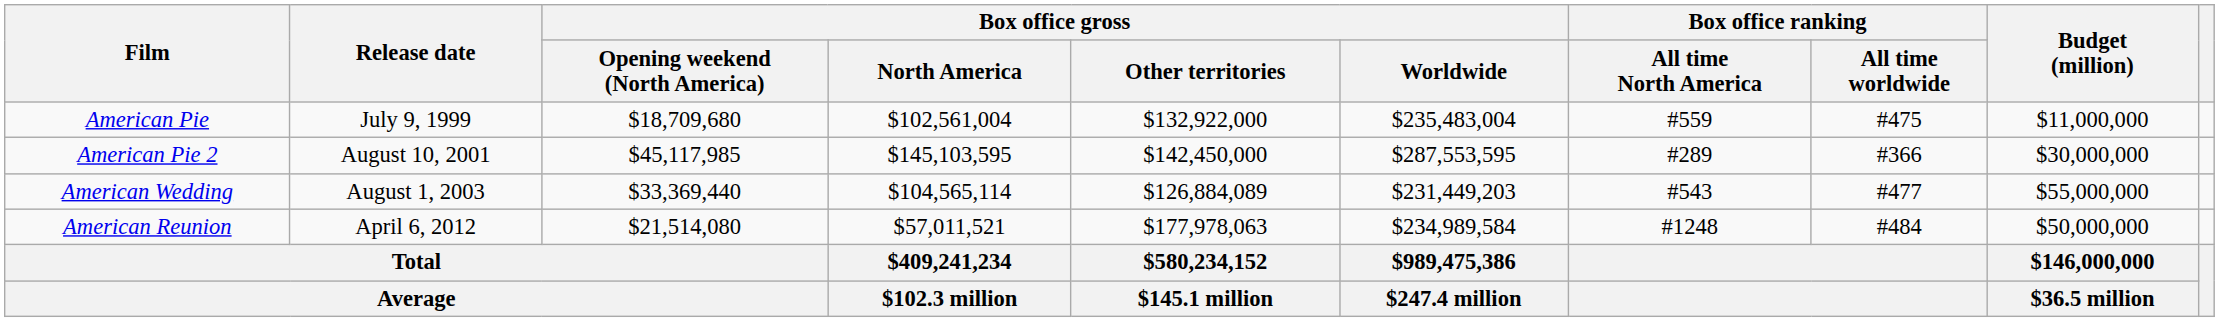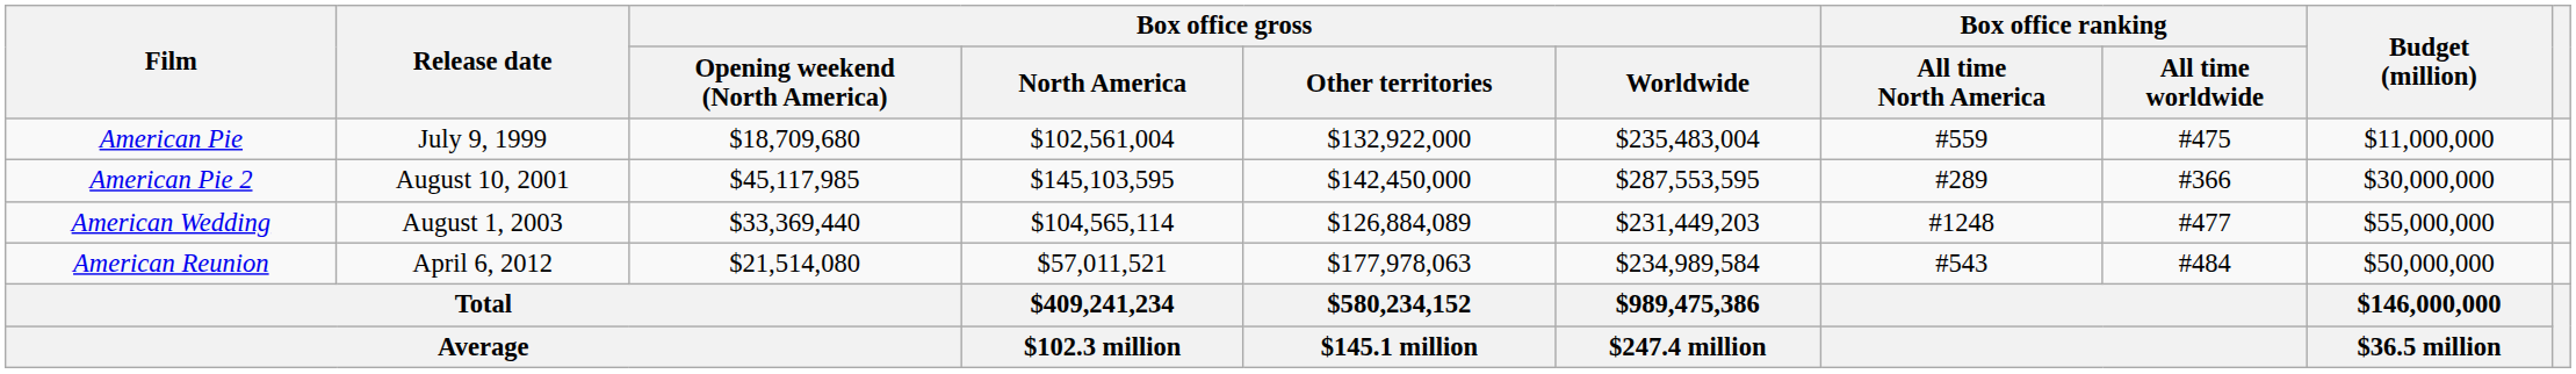American Wedding | Box office ranking / All time North America: #543 -> #1248
American Reunion | Box office ranking / All time North America: #1248 -> #543
